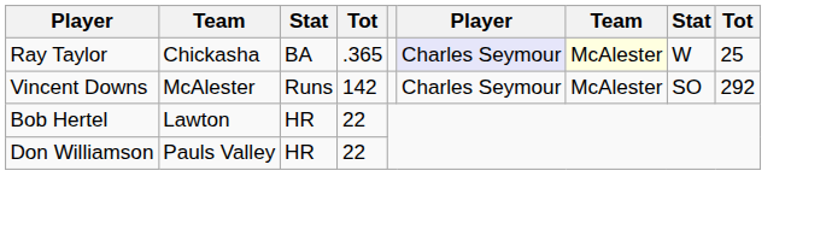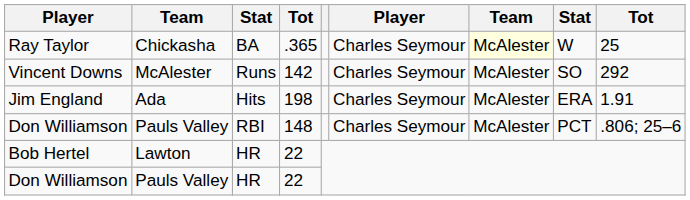Ray Taylor | column 6: lavender background -> no background
+ row: Jim England | Ada | Hits | 198 | Charles Seymour | McAlester | ERA | 1.91
+ row: Don Williamson | Pauls Valley | RBI | 148 | Charles Seymour | McAlester | PCT | .806; 25–6
